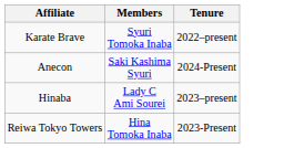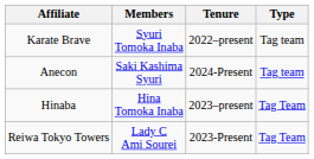+ column: Type | Tag team | Tag team | Tag Team | Tag Team
Hinaba | Members: Lady C Ami Sourei -> Hina Tomoka Inaba
Reiwa Tokyo Towers | Members: Hina Tomoka Inaba -> Lady C Ami Sourei
